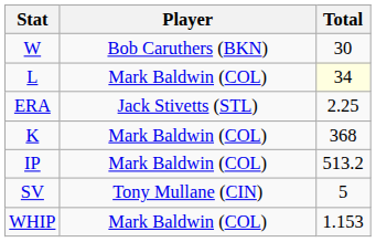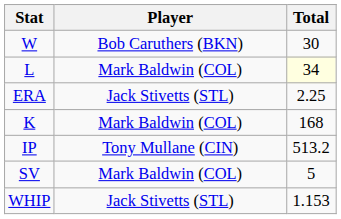K | Total: 368 -> 168
IP | Player: Mark Baldwin (COL) -> Tony Mullane (CIN)
SV | Player: Tony Mullane (CIN) -> Mark Baldwin (COL)
WHIP | Player: Mark Baldwin (COL) -> Jack Stivetts (STL)
